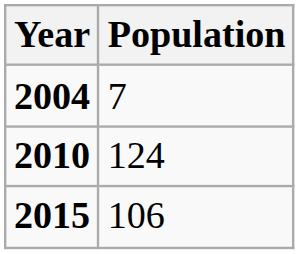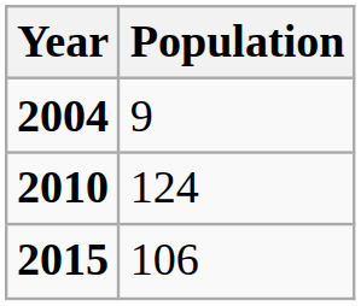2004 | Population: 7 -> 9
